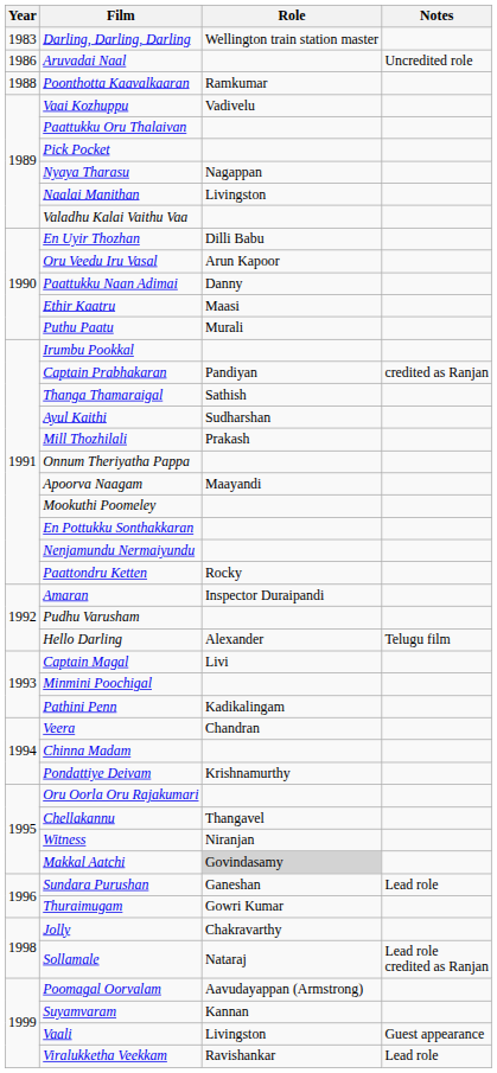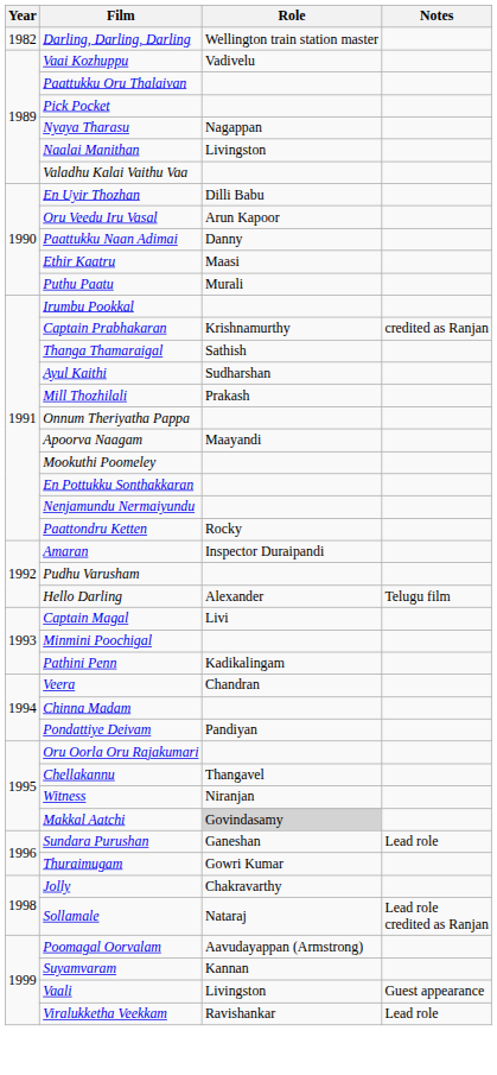Darling, Darling, Darling | Year: 1983 -> 1982
- row: 1986 | Aruvadai Naal | Uncredited role
- row: 1988 | Poonthotta Kaavalkaaran | Ramkumar
Captain Prabhakaran | Role: Pandiyan -> Krishnamurthy
Pondattiye Deivam | Role: Krishnamurthy -> Pandiyan
